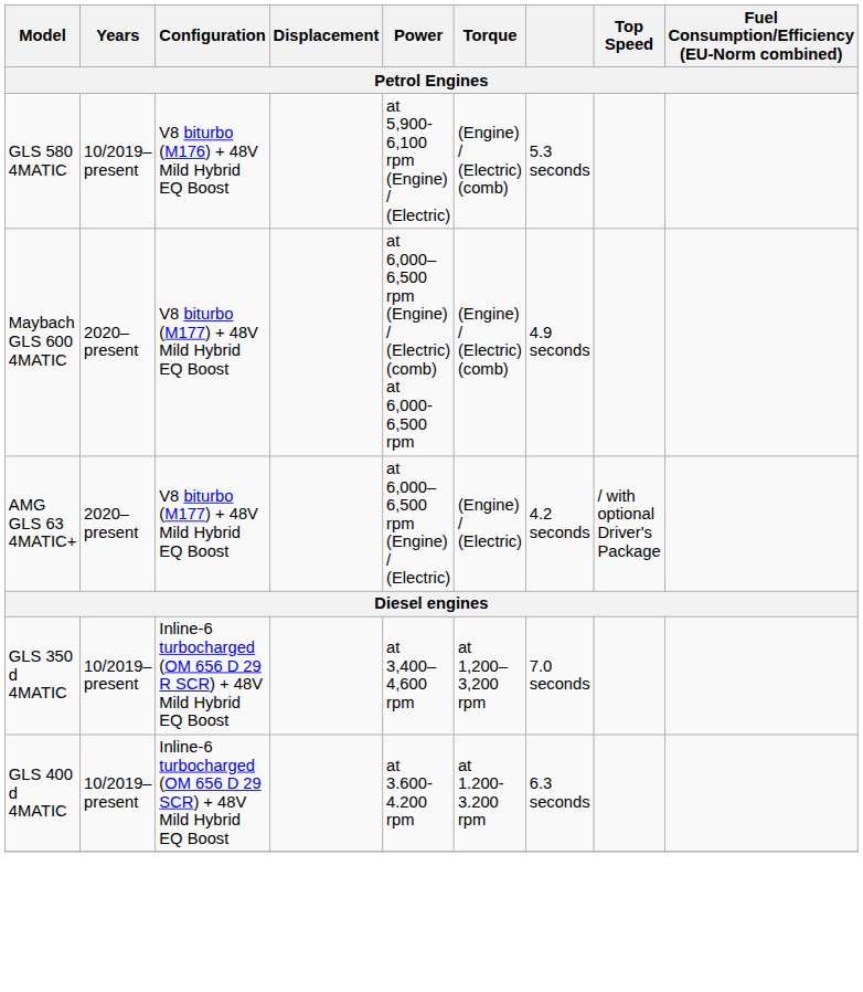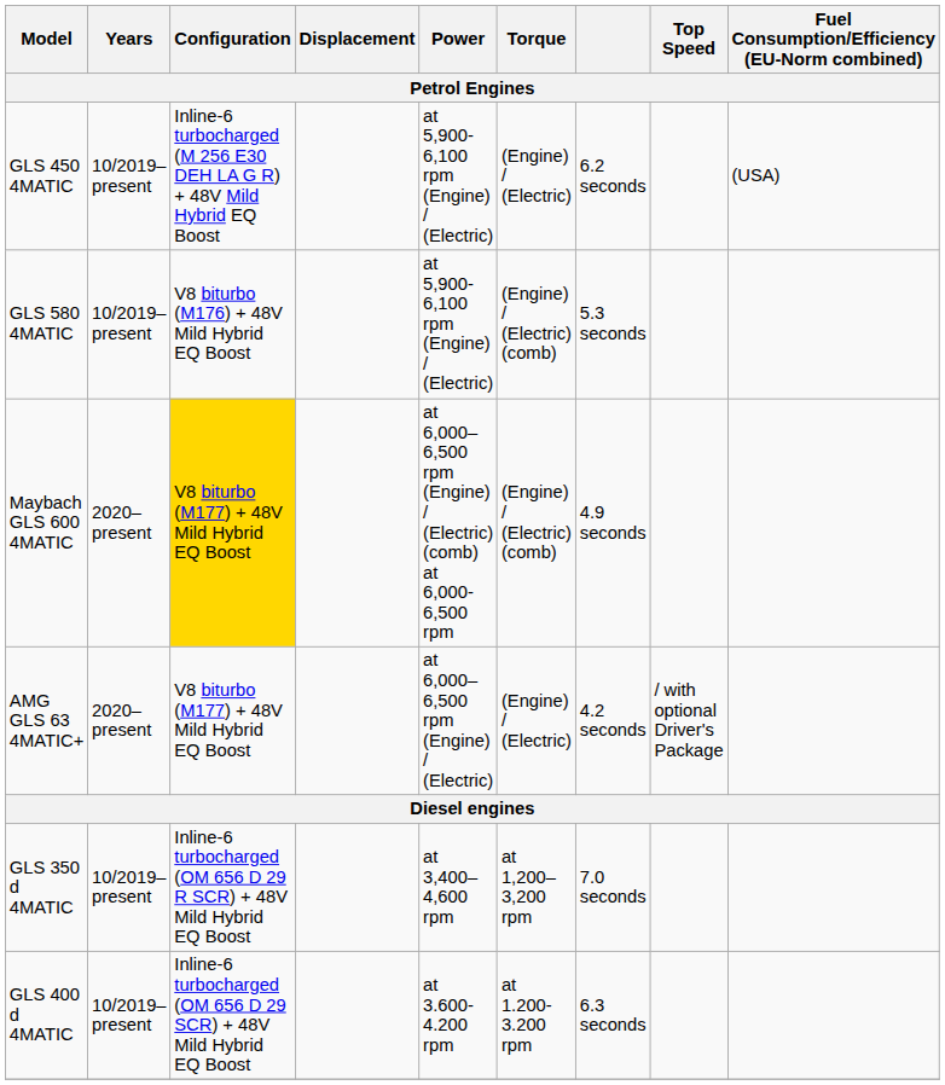+ row: GLS 450 4MATIC | 10/2019–present | Inline-6 turbocharged (M 256 E30 DEH LA G R) + 48V Mild Hybrid EQ Boost | at 5,900-6,100 rpm (Engine) / (Electric) | (Engine) / (Electric) | 6.2 seconds | (USA)
Maybach GLS 600 4MATIC | Configuration: no background -> gold background
